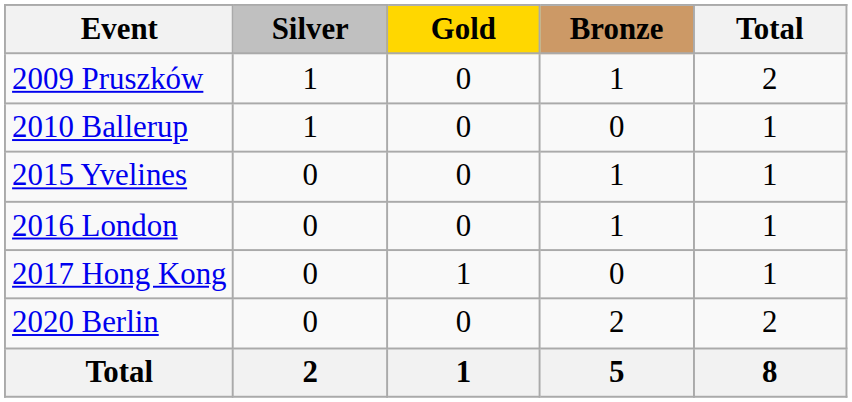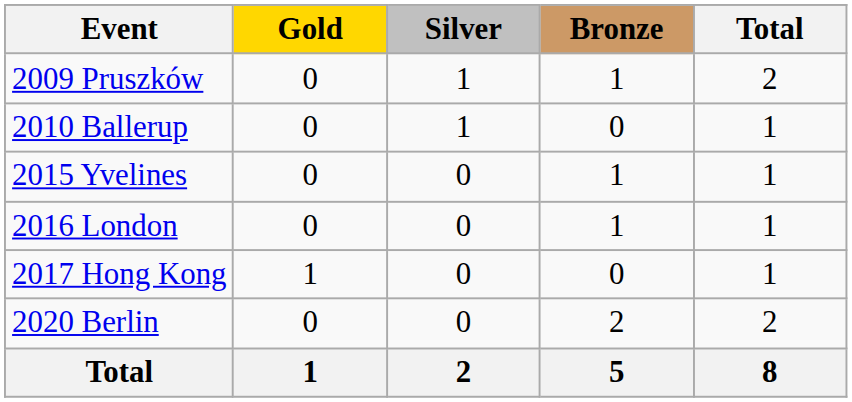columns swapped: Gold <-> Silver
